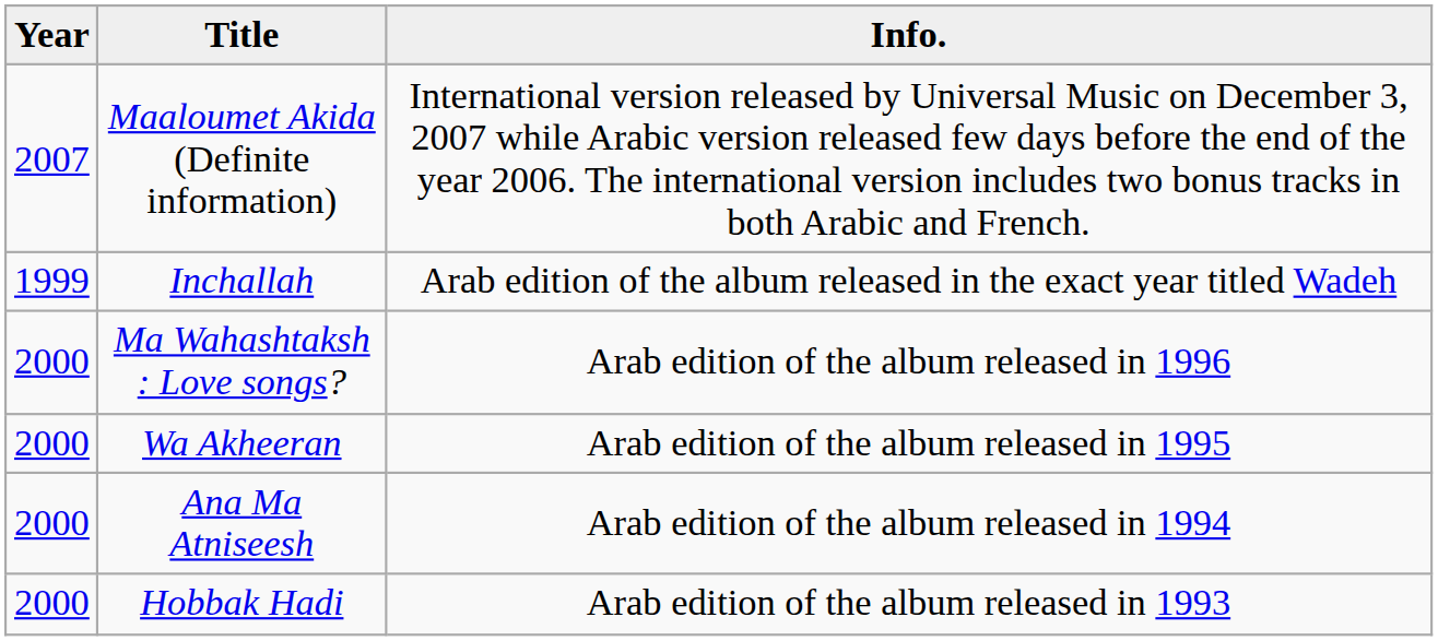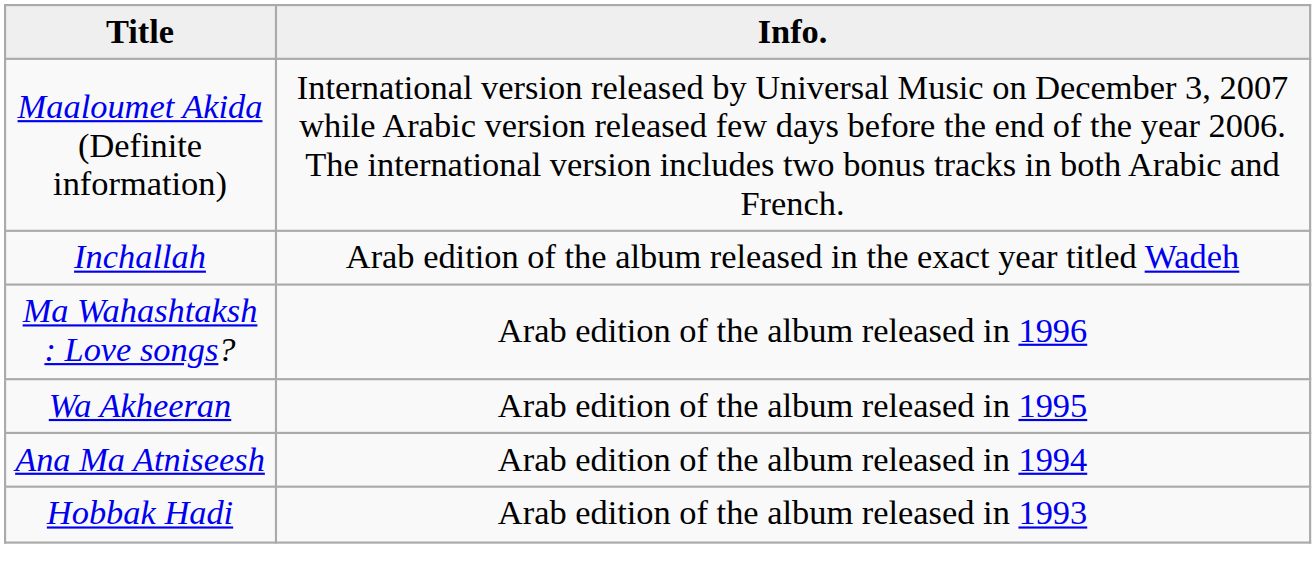- column: Year | 2007 | 1999 | 2000 | 2000 | 2000 | 2000
